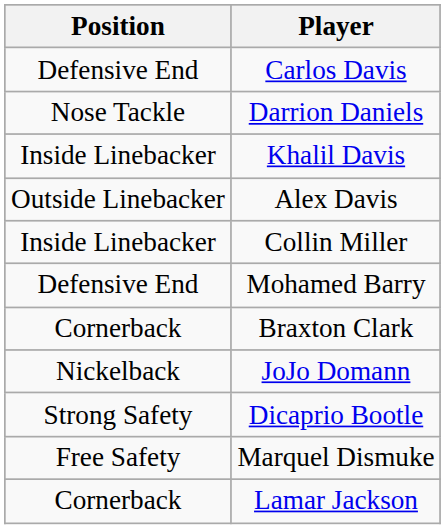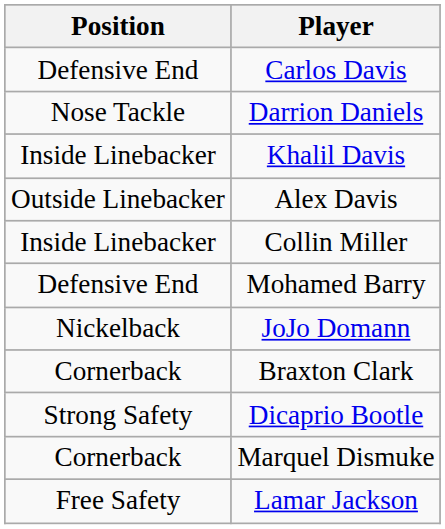rows swapped: JoJo Domann <-> Braxton Clark
Marquel Dismuke | Position: Free Safety -> Cornerback
Lamar Jackson | Position: Cornerback -> Free Safety
